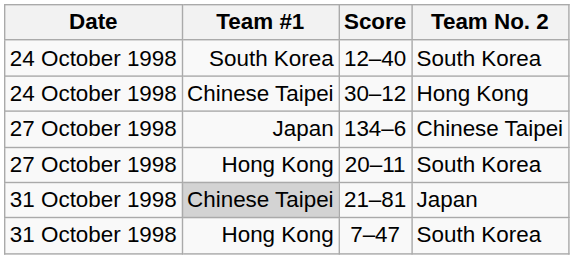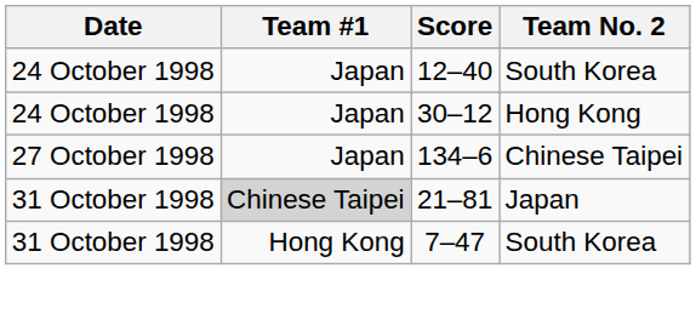12–40 | Team #1: South Korea -> Japan
30–12 | Team #1: Chinese Taipei -> Japan
- row: 27 October 1998 | Hong Kong | 20–11 | South Korea
